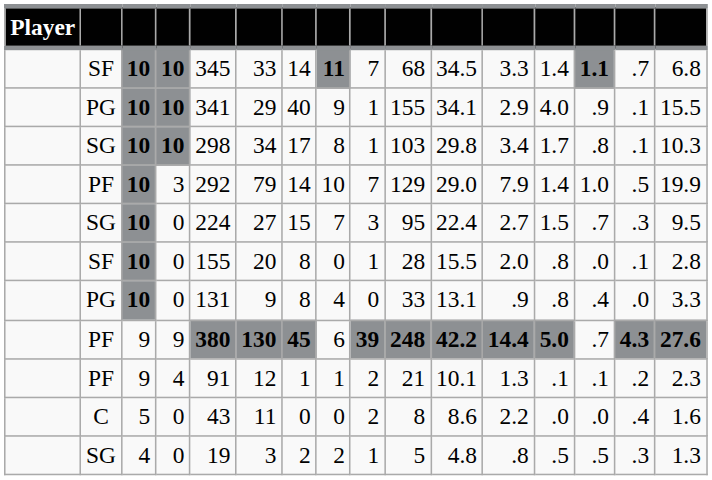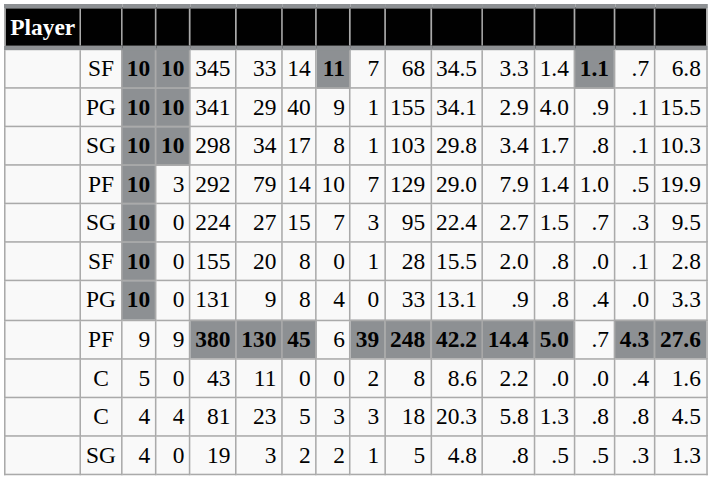- row: PF | 9 | 4 | 91 | 12 | 1 | 1 | 2 | 21 | 10.1 | 1.3 | .1 | .1 | .2 | 2.3
+ row: C | 4 | 4 | 81 | 23 | 5 | 3 | 3 | 18 | 20.3 | 5.8 | 1.3 | .8 | .8 | 4.5
